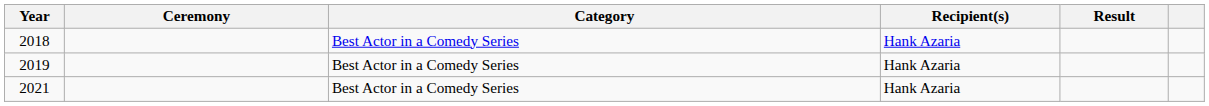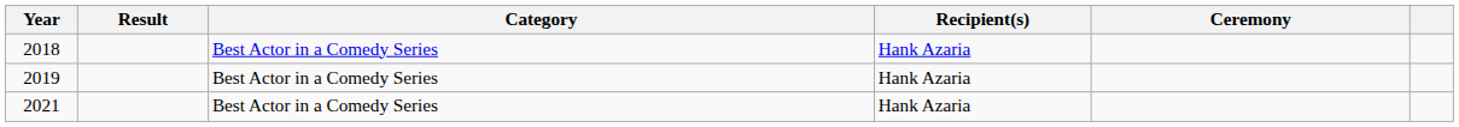columns swapped: Ceremony <-> Result
